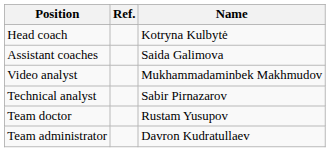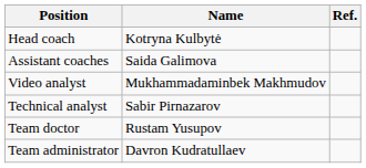columns swapped: Name <-> Ref.
